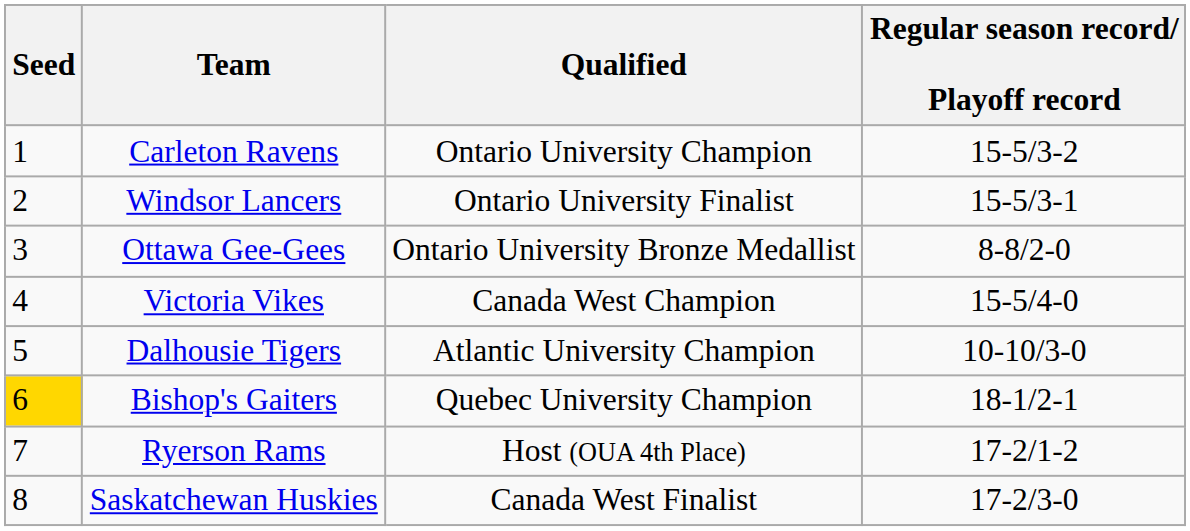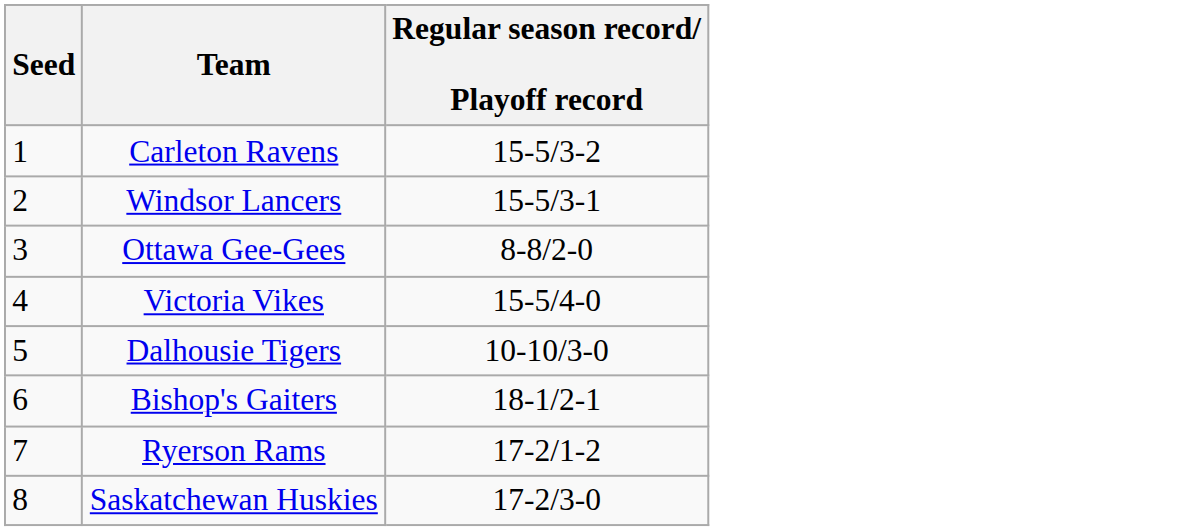- column: Qualified | Ontario University Champion | Ontario University Finalist | Ontario University Bronze Medallist | Canada West Champion | Atlantic University Champion | Quebec University Champion | Host (OUA 4th Place) | Canada West Finalist
Bishop's Gaiters | Seed: gold background -> no background
